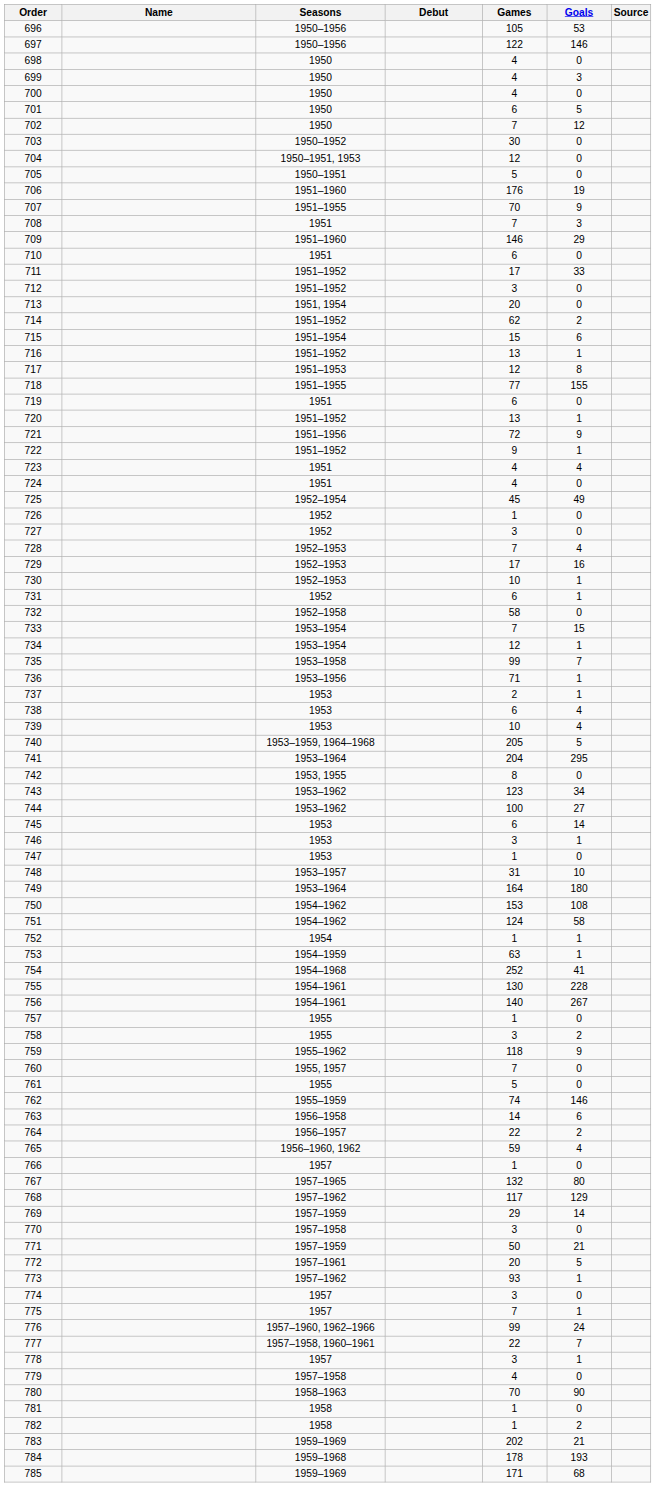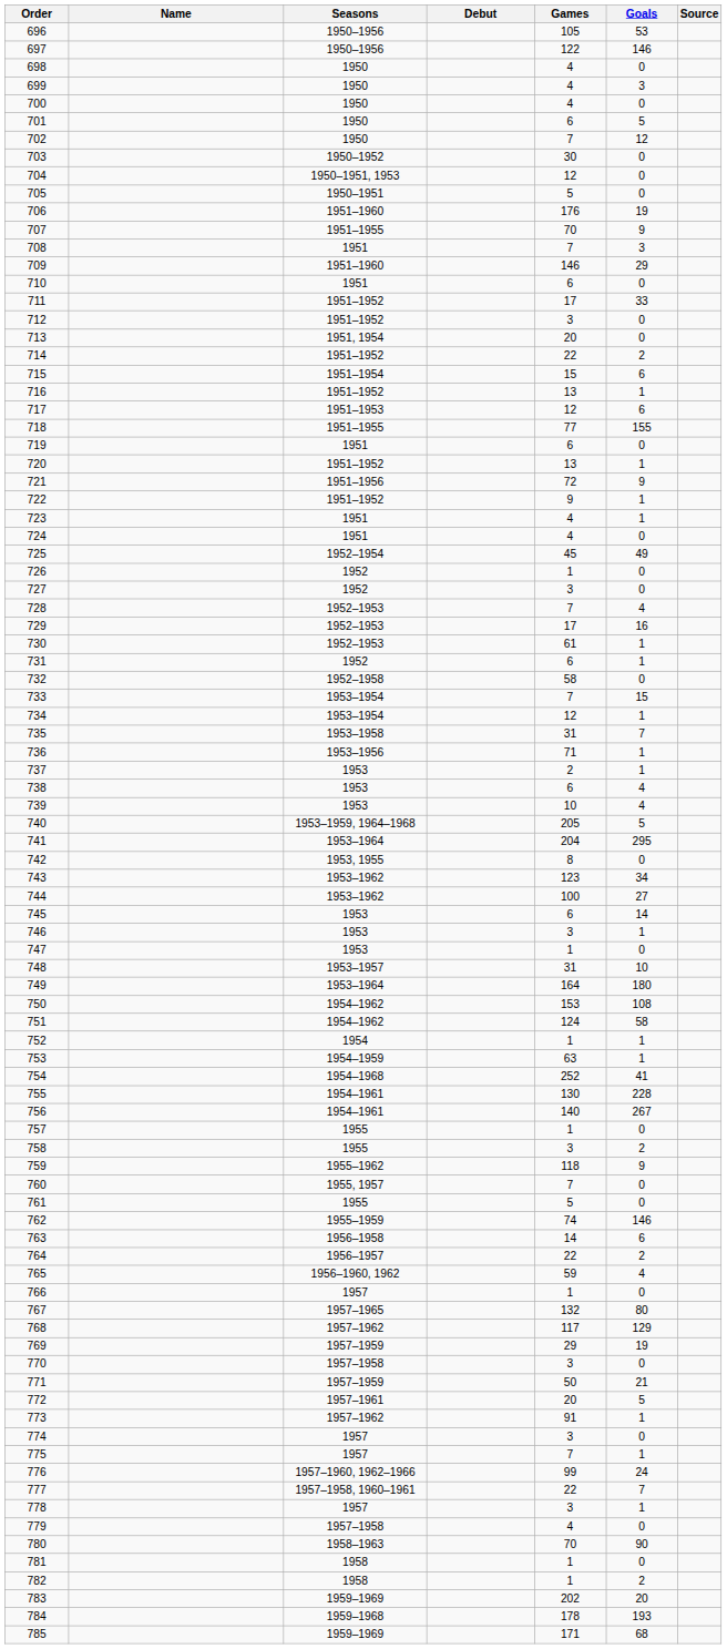714 | Games: 62 -> 22
717 | Goals: 8 -> 6
723 | Goals: 4 -> 1
730 | Games: 10 -> 61
735 | Games: 99 -> 31
769 | Goals: 14 -> 19
773 | Games: 93 -> 91
783 | Goals: 21 -> 20
